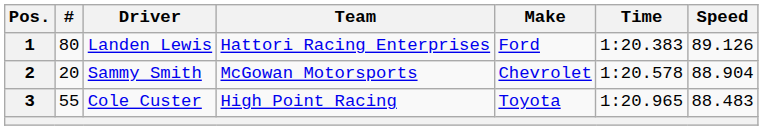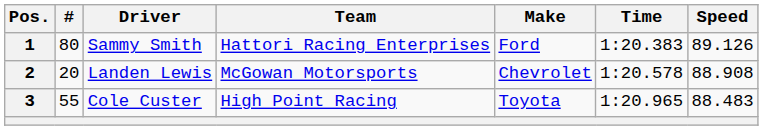1 | Driver: Landen Lewis -> Sammy Smith
2 | Driver: Sammy Smith -> Landen Lewis
2 | Speed: 88.904 -> 88.908
